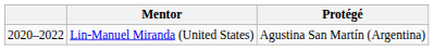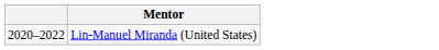- column: Protégé | Agustina San Martín (Argentina)
